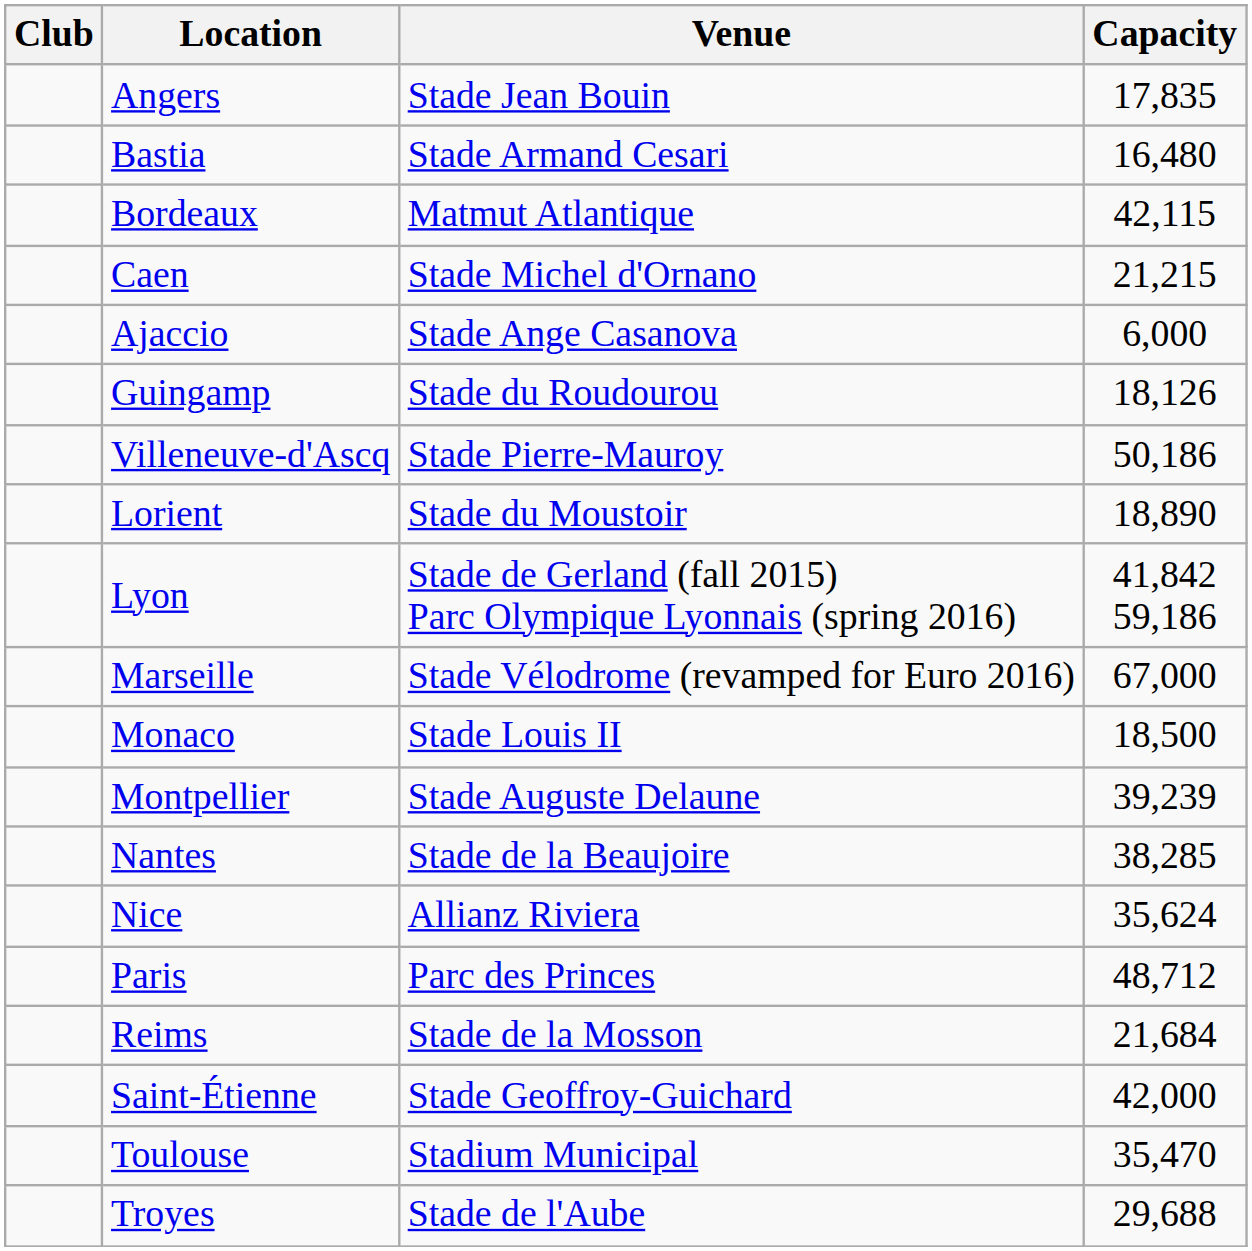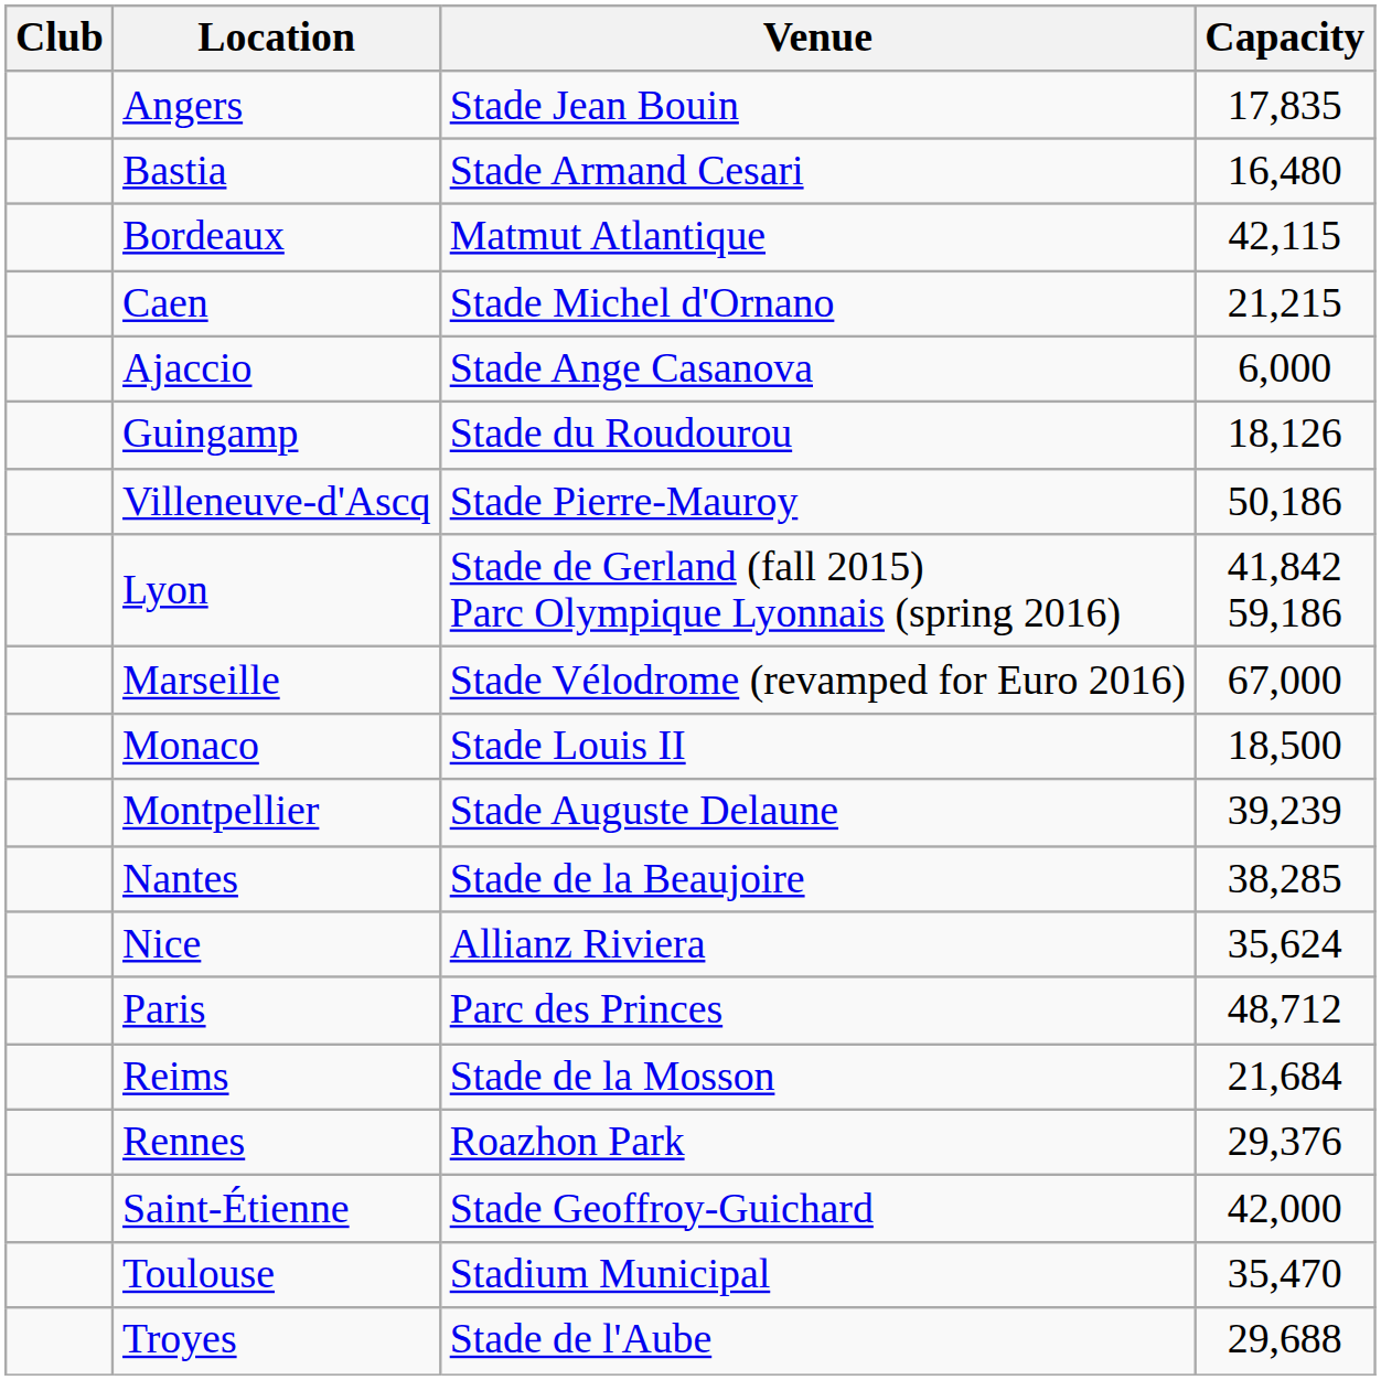- row: Lorient | Stade du Moustoir | 18,890
+ row: Rennes | Roazhon Park | 29,376
